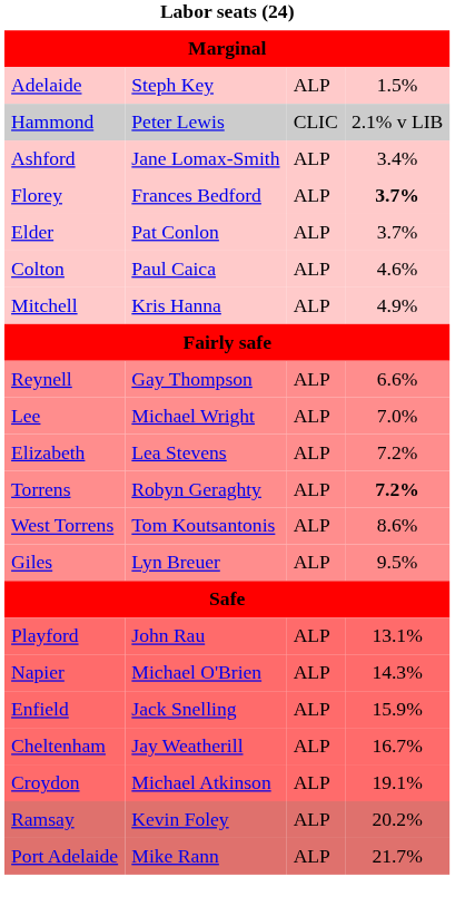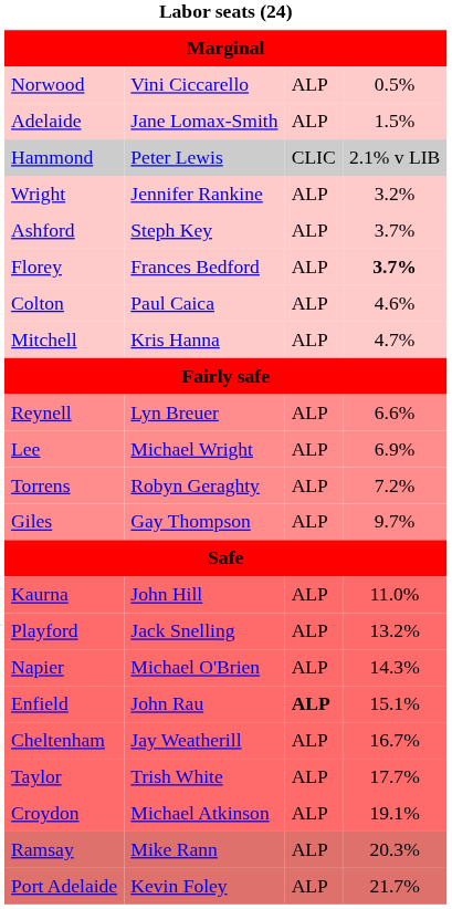+ row: Norwood | Vini Ciccarello | ALP | 0.5%
Adelaide | column 2: Steph Key -> Jane Lomax-Smith
+ row: Wright | Jennifer Rankine | ALP | 3.2%
Ashford | column 2: Jane Lomax-Smith -> Steph Key
Ashford | column 4: 3.4% -> 3.7%
- row: Elder | Pat Conlon | ALP | 3.7%
Mitchell | column 4: 4.9% -> 4.7%
Reynell | column 2: Gay Thompson -> Lyn Breuer
Lee | column 4: 7.0% -> 6.9%
- row: Elizabeth | Lea Stevens | ALP | 7.2%
Torrens | column 4: bold -> normal
- row: West Torrens | Tom Koutsantonis | ALP | 8.6%
Giles | column 2: Lyn Breuer -> Gay Thompson
Giles | column 4: 9.5% -> 9.7%
+ row: Kaurna | John Hill | ALP | 11.0%
Playford | column 2: John Rau -> Jack Snelling
Playford | column 4: 13.1% -> 13.2%
Enfield | column 2: Jack Snelling -> John Rau
Enfield | column 3: normal -> bold
Enfield | column 4: 15.9% -> 15.1%
+ row: Taylor | Trish White | ALP | 17.7%
Ramsay | column 2: Kevin Foley -> Mike Rann
Ramsay | column 4: 20.2% -> 20.3%
Port Adelaide | column 2: Mike Rann -> Kevin Foley
